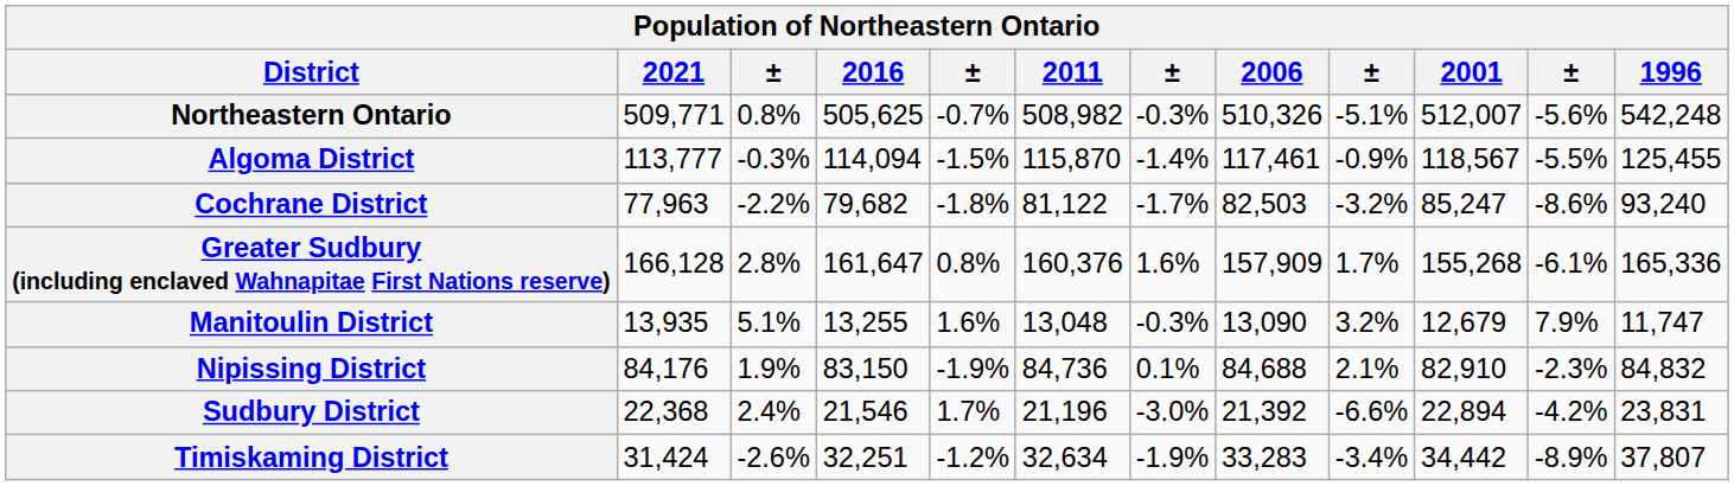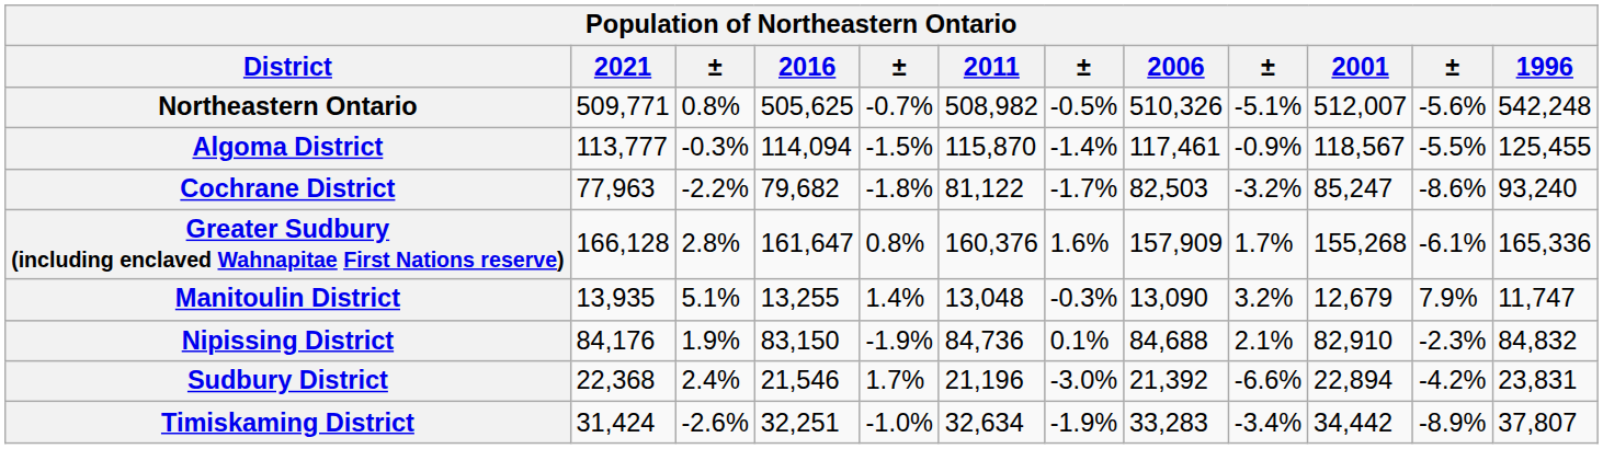Northeastern Ontario | column 7: -0.3% -> -0.5%
Manitoulin District | column 5: 1.6% -> 1.4%
Timiskaming District | column 5: -1.2% -> -1.0%
